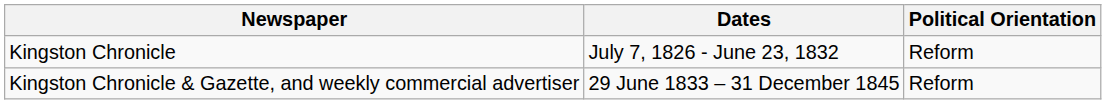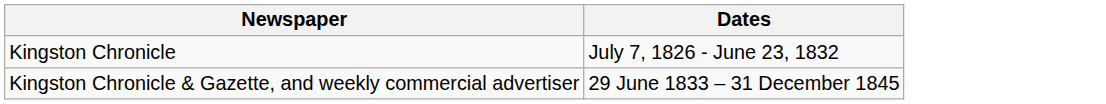- column: Political Orientation | Reform | Reform
